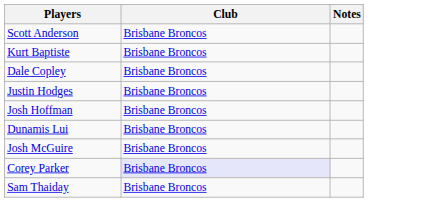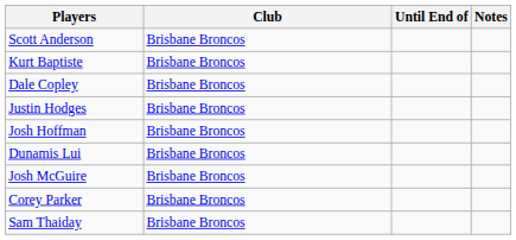+ column: Until End of
Corey Parker | Club: lavender background -> no background
